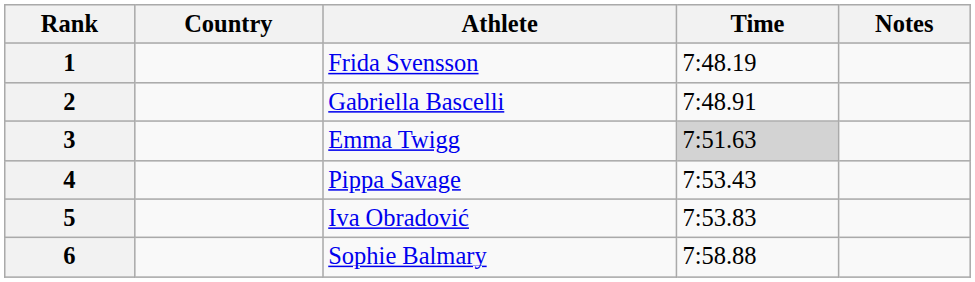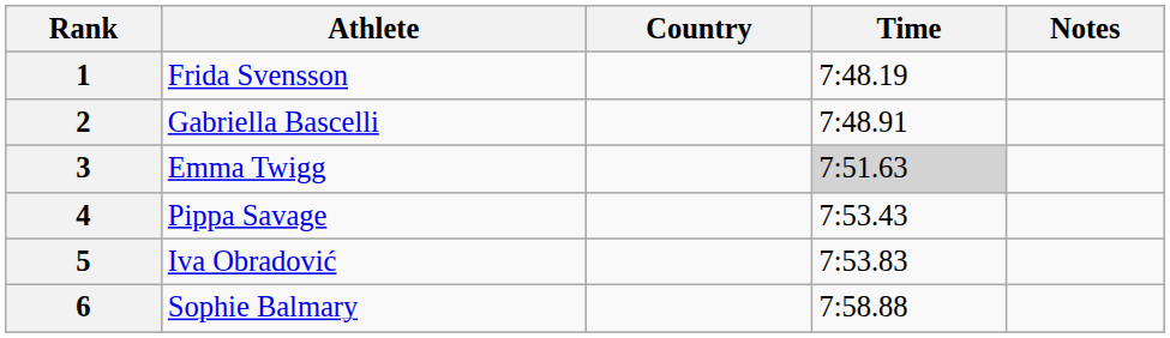columns swapped: Athlete <-> Country
